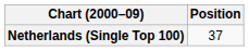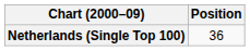Netherlands (Single Top 100) | Position: 37 -> 36
